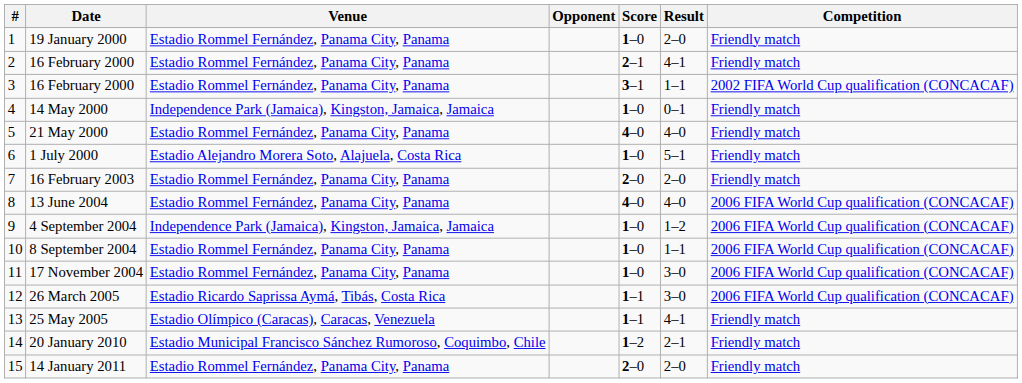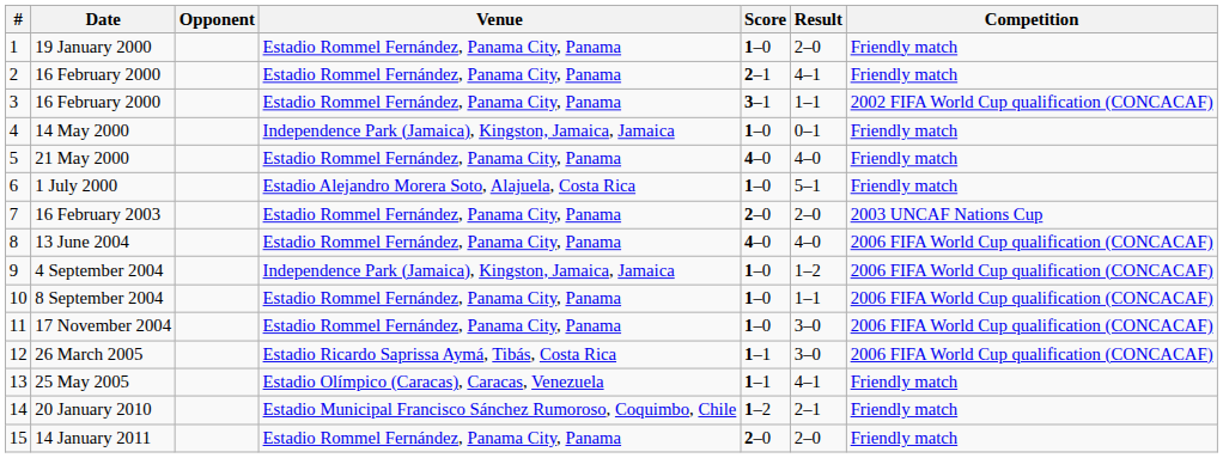columns swapped: Venue <-> Opponent
16 February 2003 | Competition: Friendly match -> 2003 UNCAF Nations Cup
